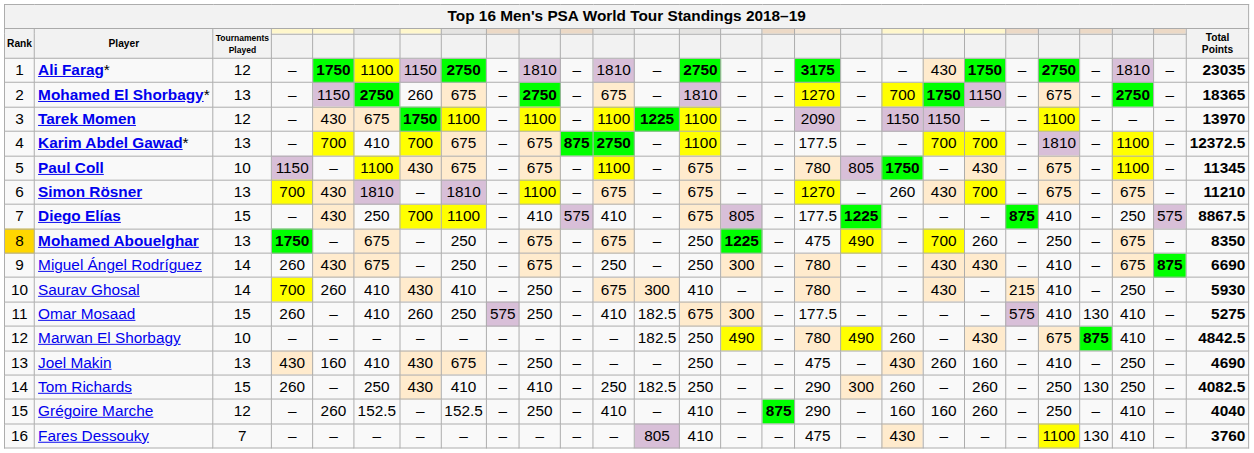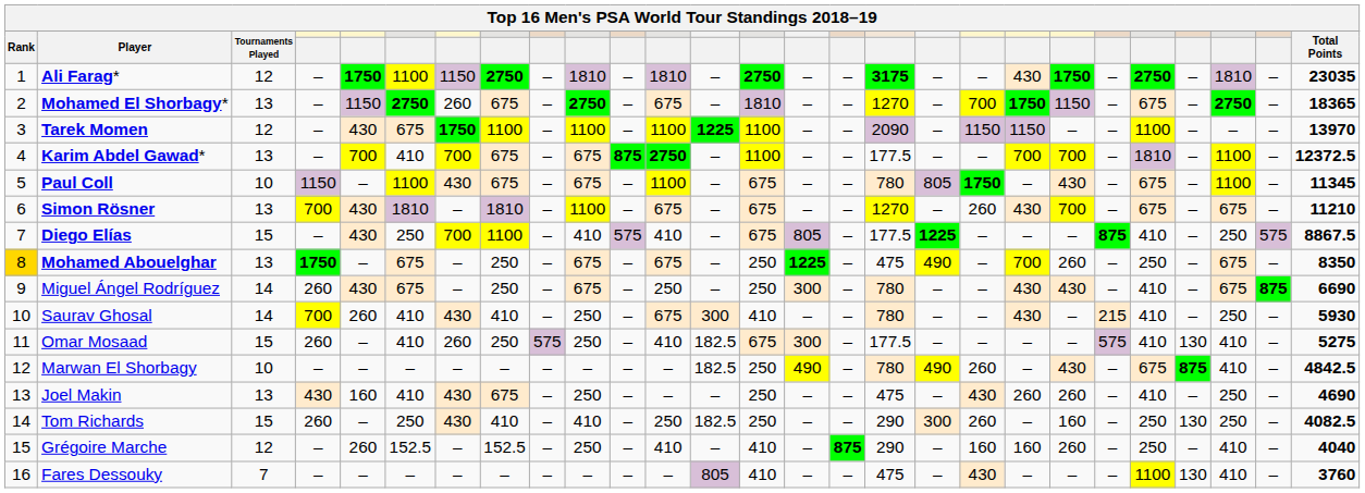Joel Makin | column 21: 160 -> 260
Tom Richards | column 21: 260 -> 160
